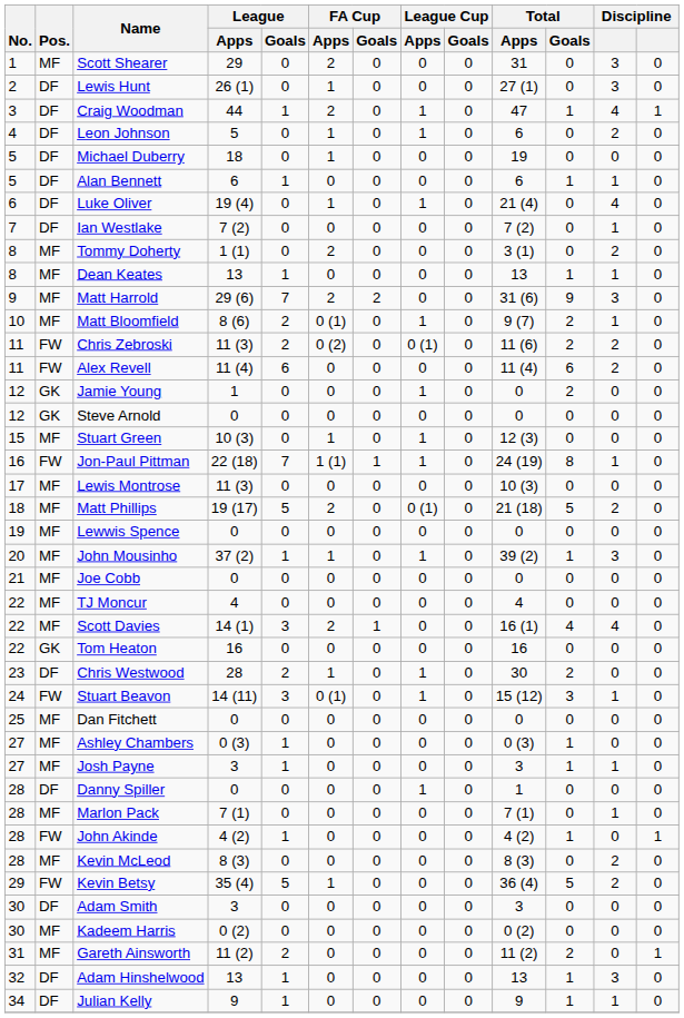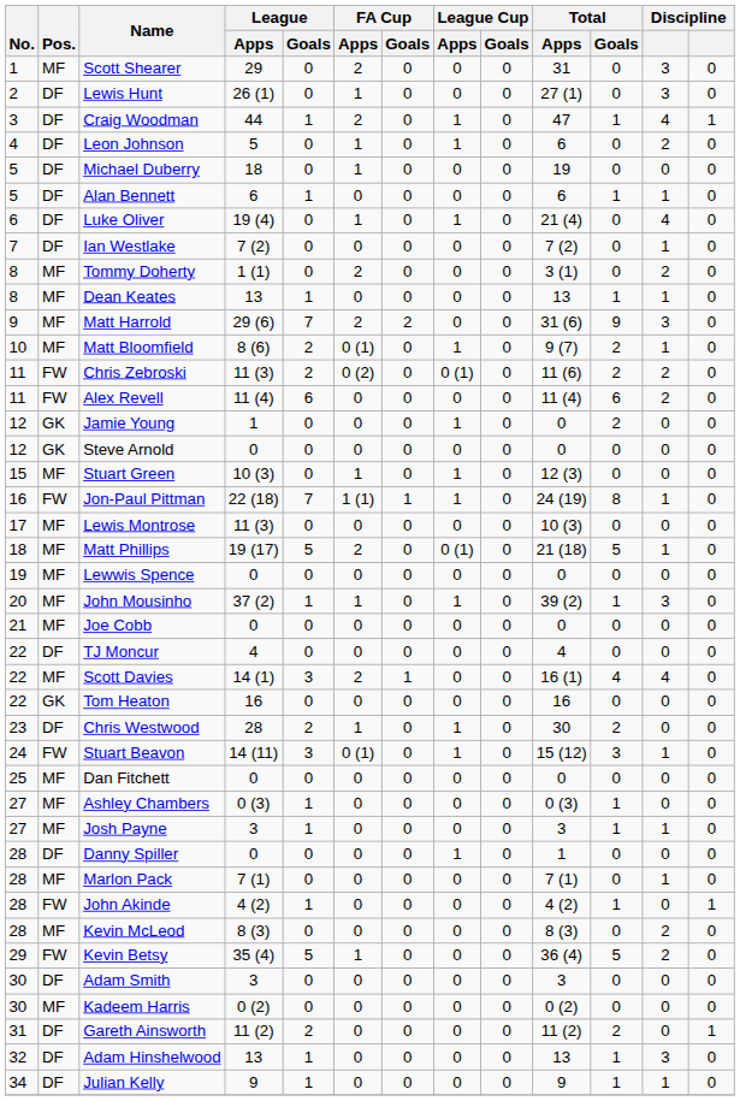Matt Phillips | column 12: 2 -> 1
TJ Moncur | Pos.: MF -> DF
Gareth Ainsworth | Pos.: MF -> DF
